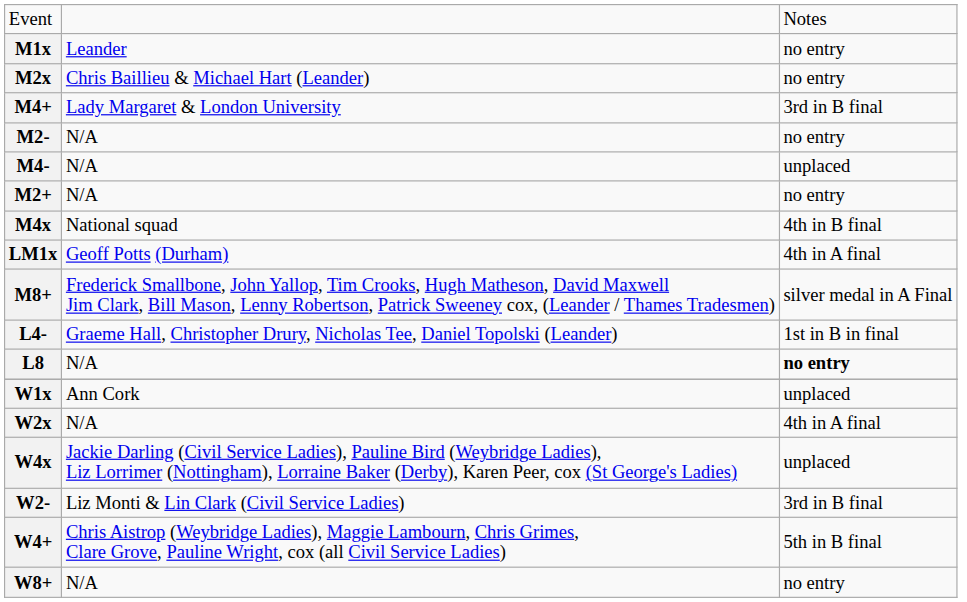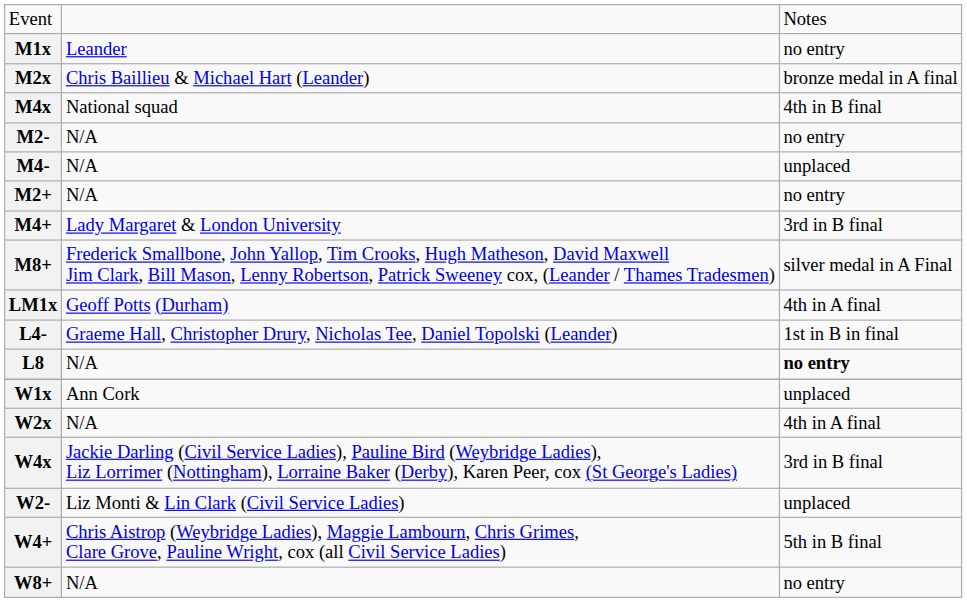M2x | column 3: no entry -> bronze medal in A final
rows swapped: M4x <-> M4+
rows swapped: M8+ <-> LM1x
W4x | column 3: unplaced -> 3rd in B final
W2- | column 3: 3rd in B final -> unplaced
